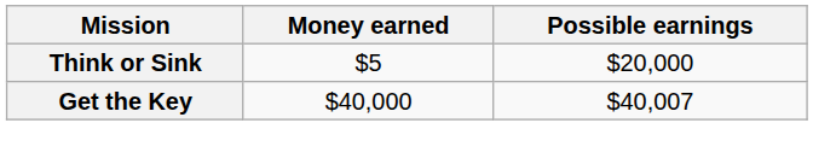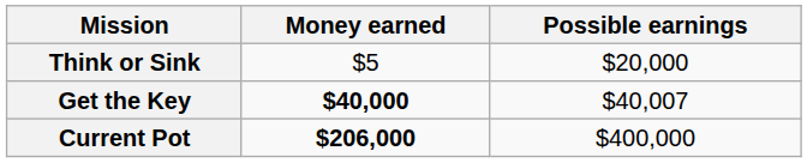Get the Key | Money earned: normal -> bold
+ row: Current Pot | $206,000 | $400,000
